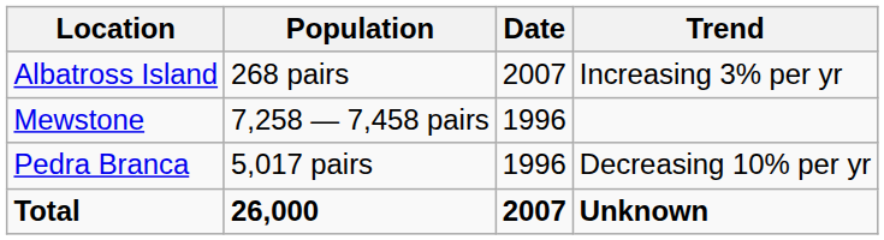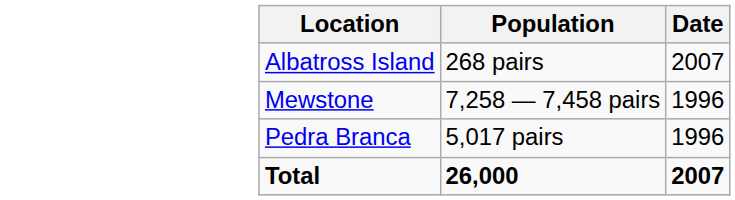- column: Trend | Increasing 3% per yr | Decreasing 10% per yr | Unknown
